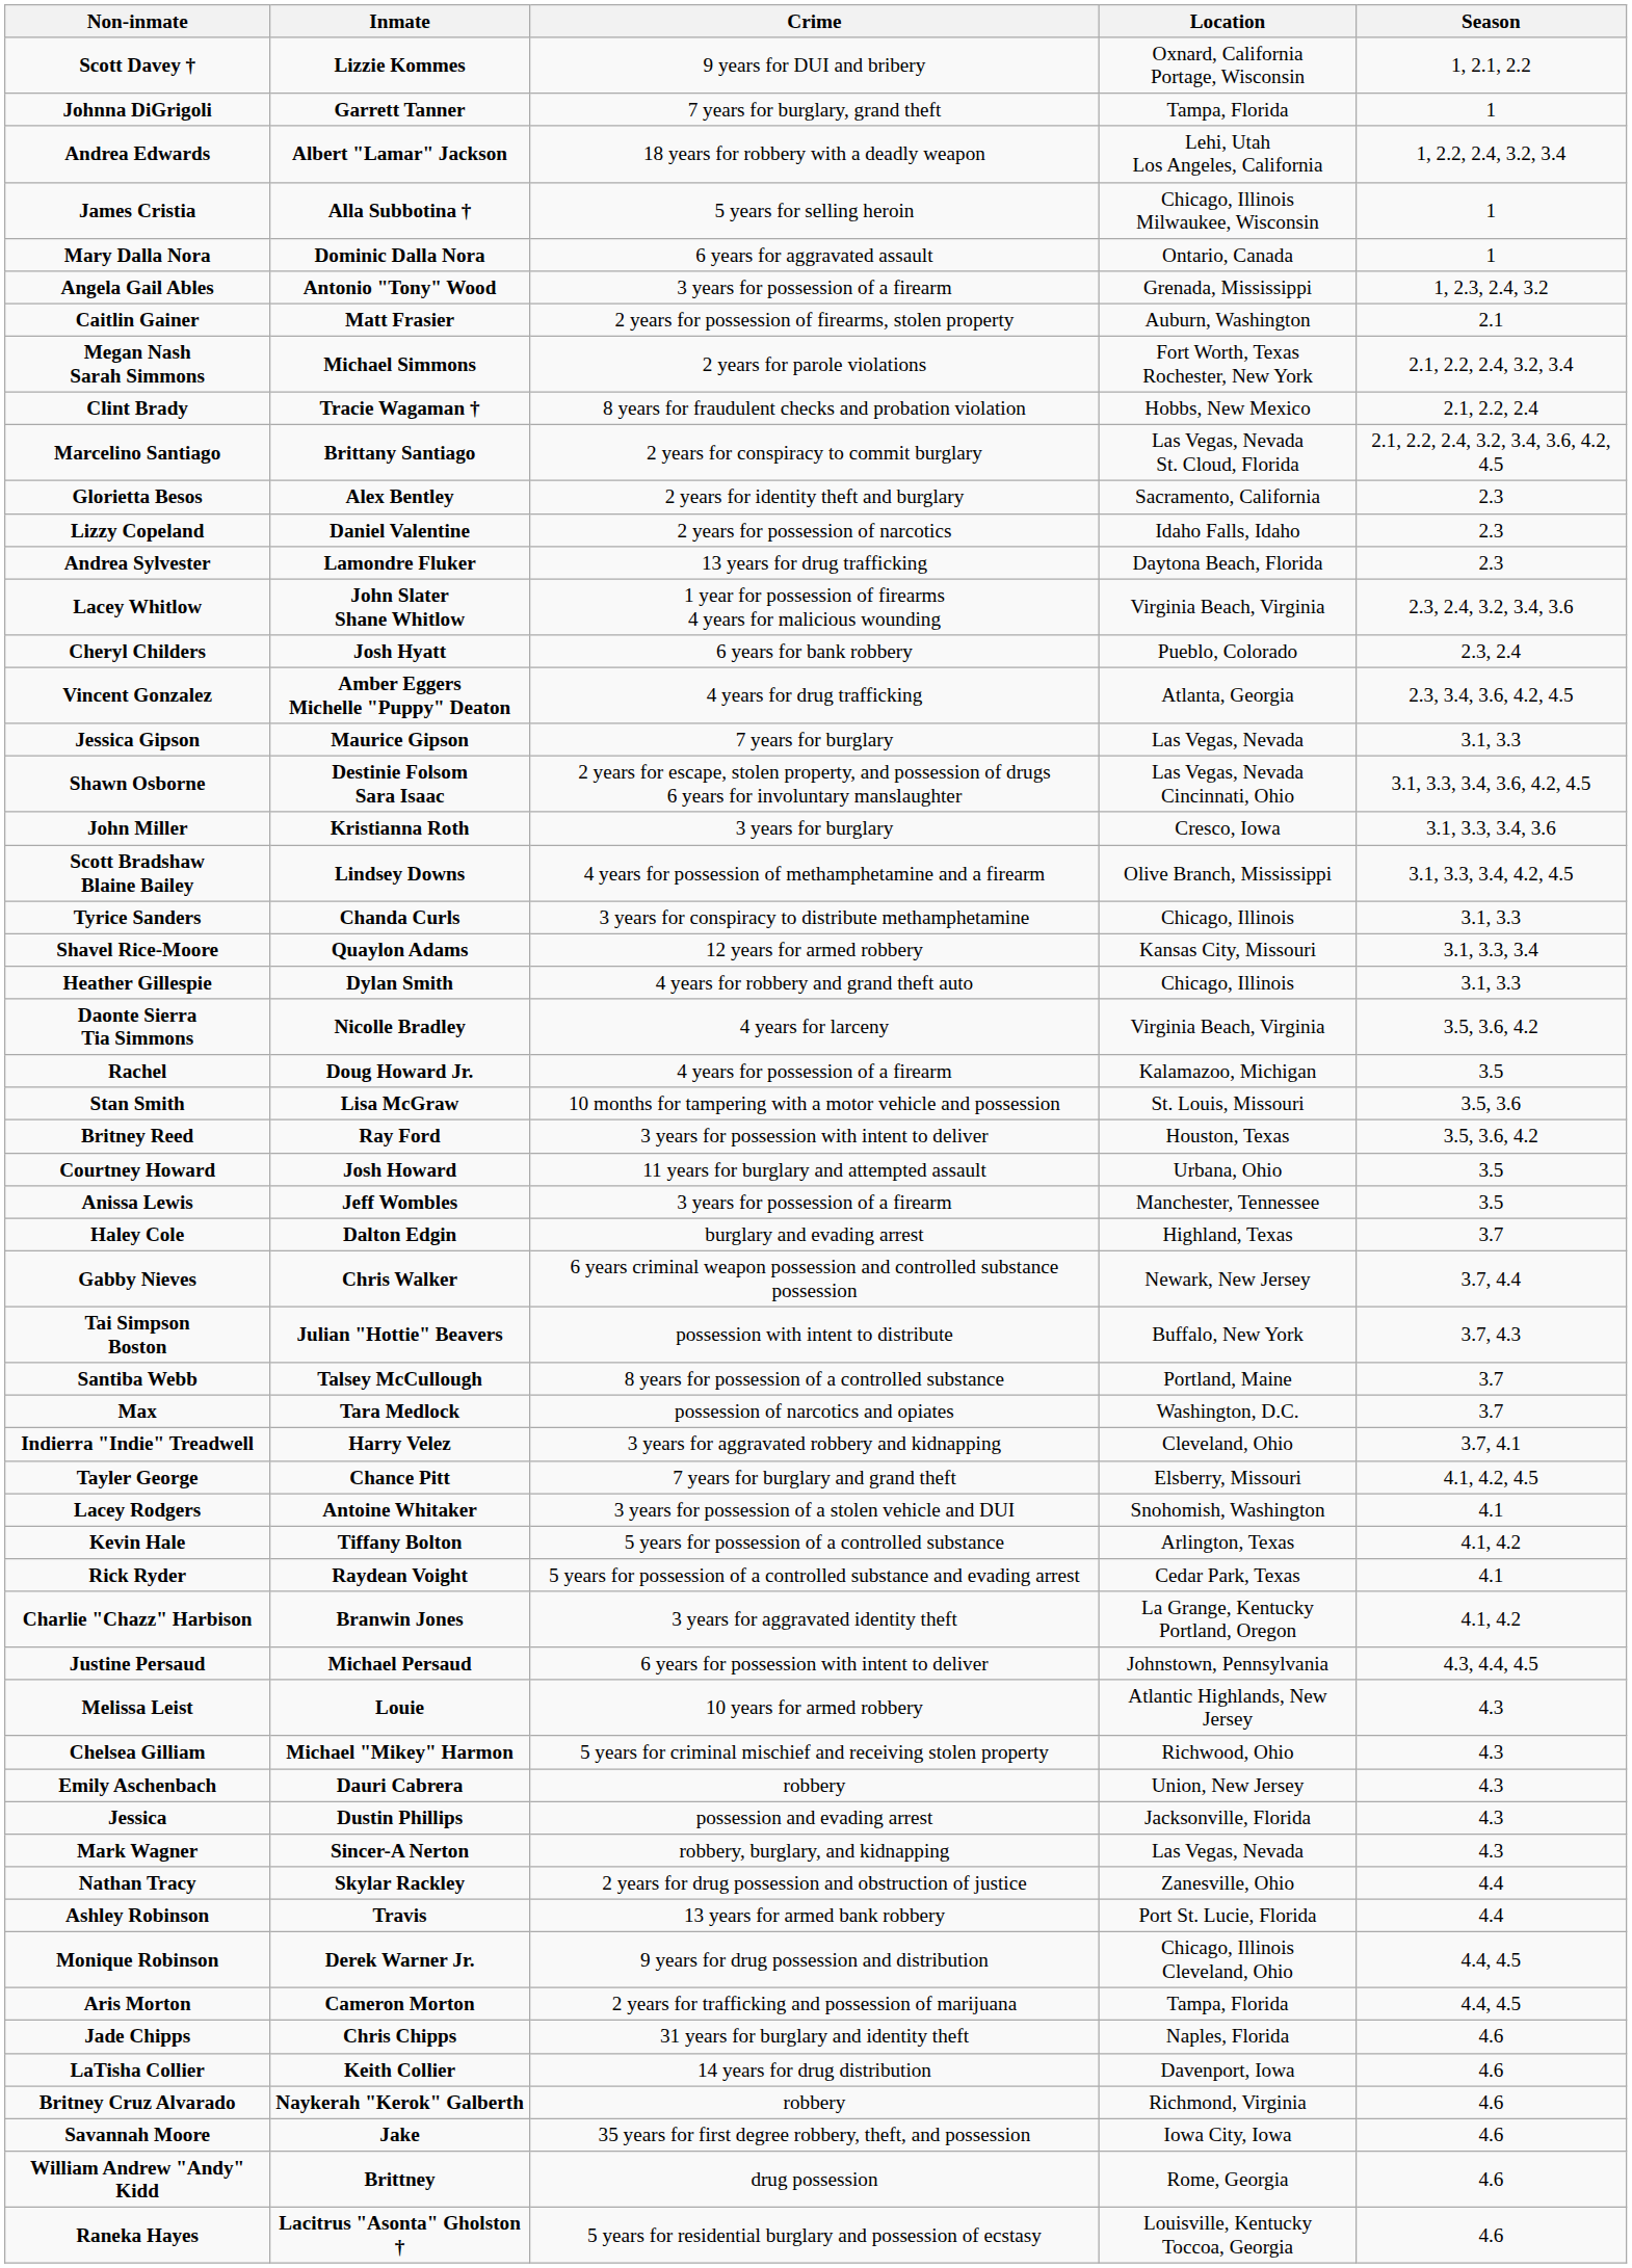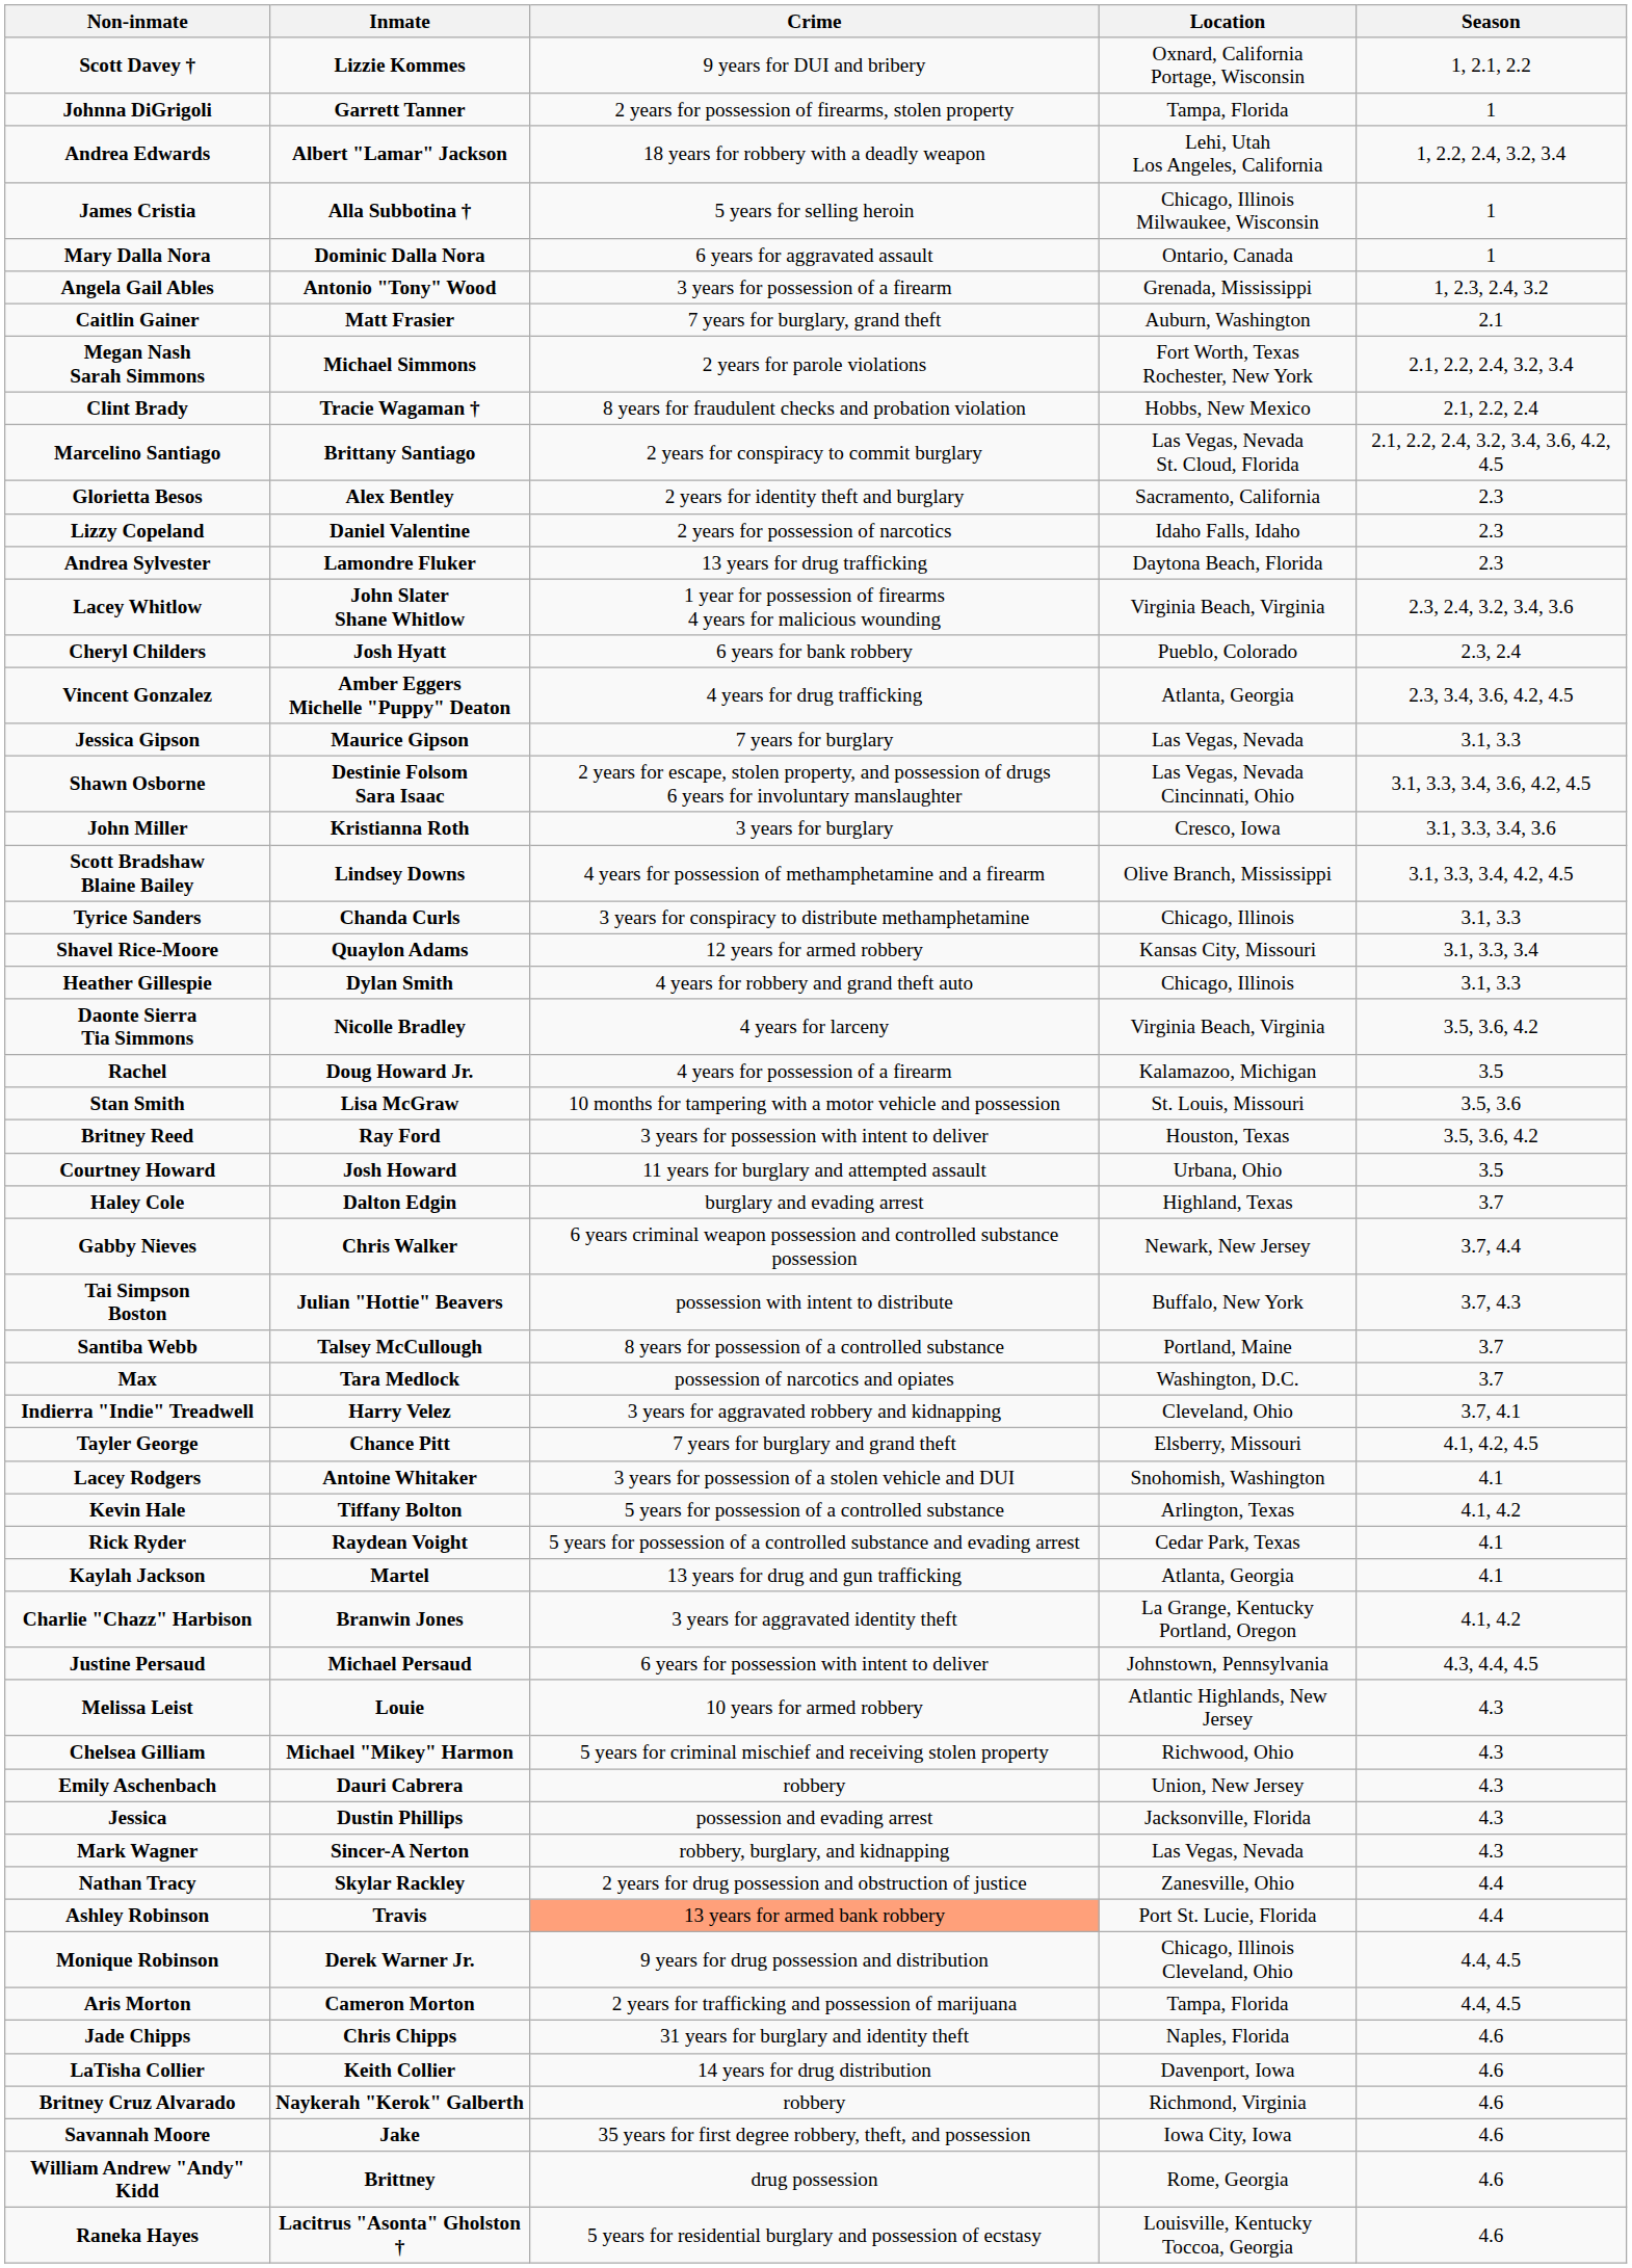Johnna DiGrigoli | Crime: 7 years for burglary, grand theft -> 2 years for possession of firearms, stolen property
Caitlin Gainer | Crime: 2 years for possession of firearms, stolen property -> 7 years for burglary, grand theft
- row: Anissa Lewis | Jeff Wombles | 3 years for possession of a firearm | Manchester, Tennessee | 3.5
+ row: Kaylah Jackson | Martel | 13 years for drug and gun trafficking | Atlanta, Georgia | 4.1
Ashley Robinson | Crime: no background -> lightsalmon background
